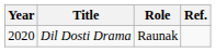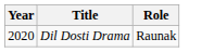- column: Ref.
